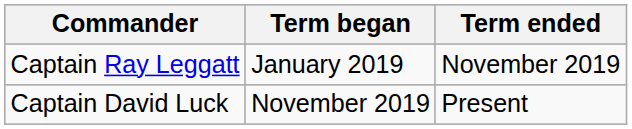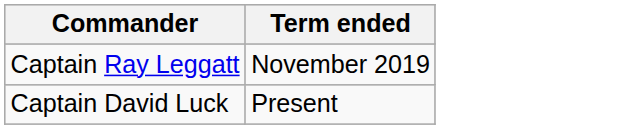- column: Term began | January 2019 | November 2019
